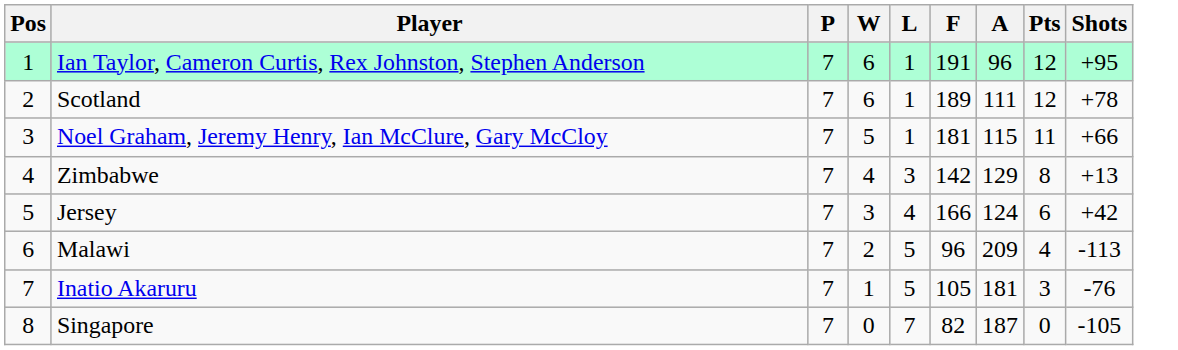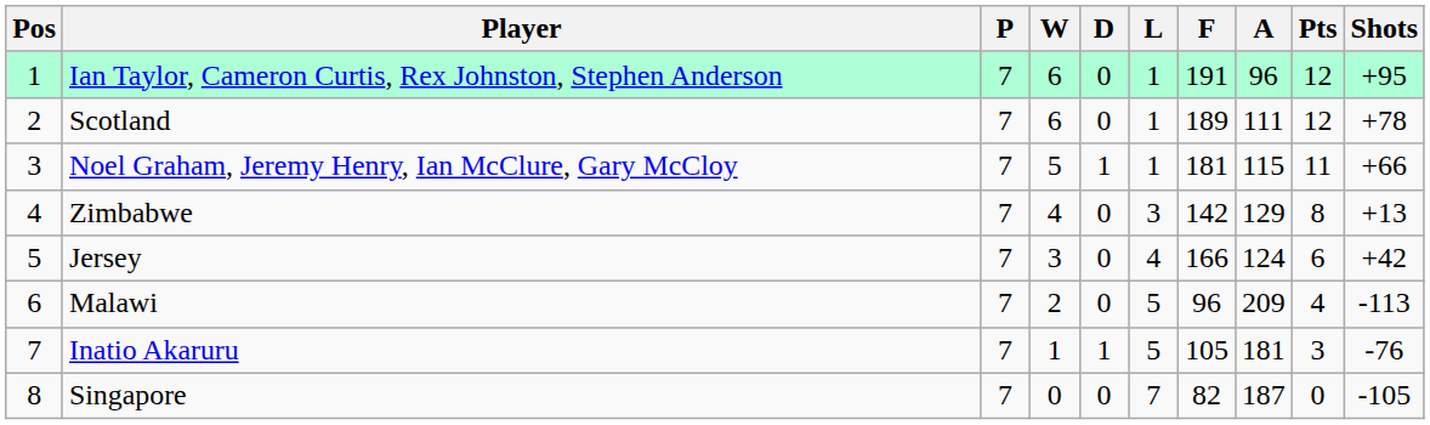+ column: D | 0 | 0 | 1 | 0 | 0 | 0 | 1 | 0
